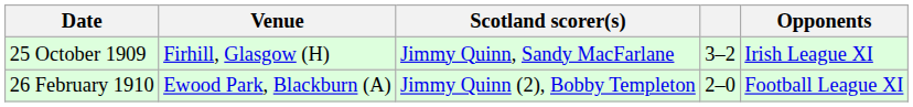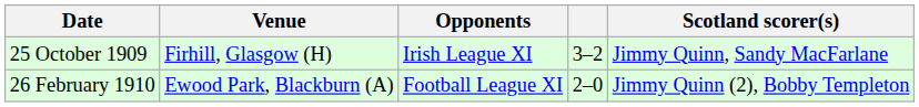columns swapped: Opponents <-> Scotland scorer(s)
